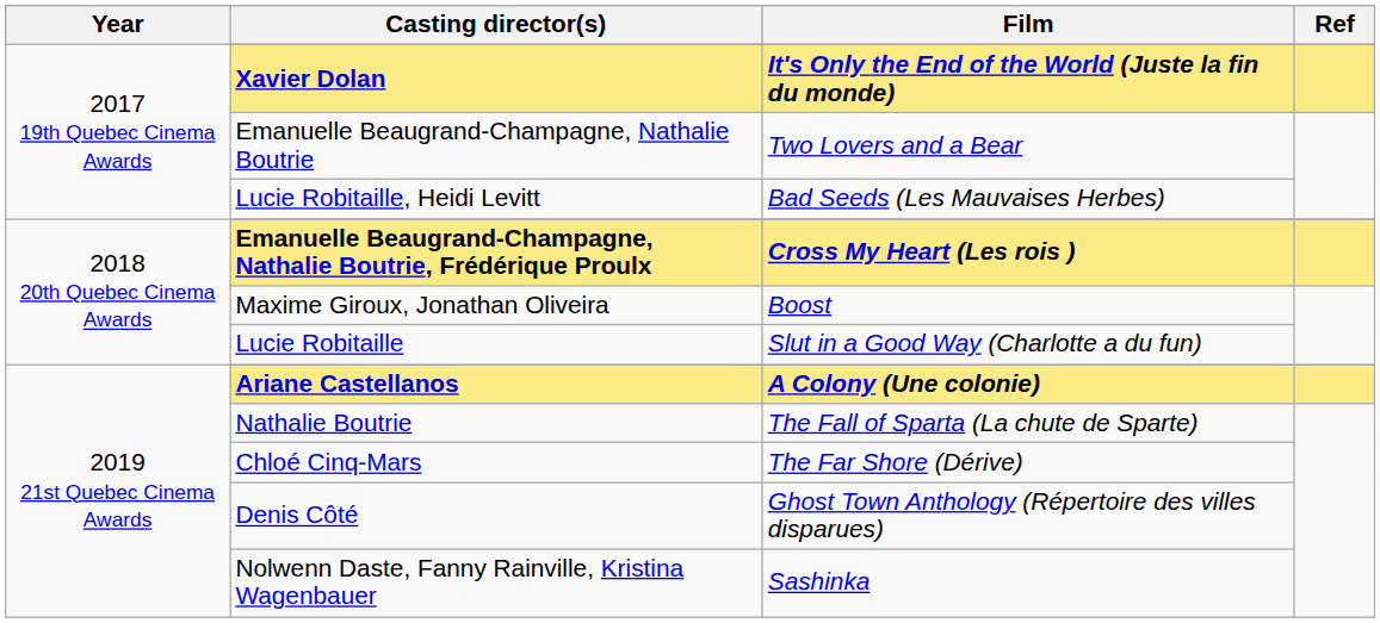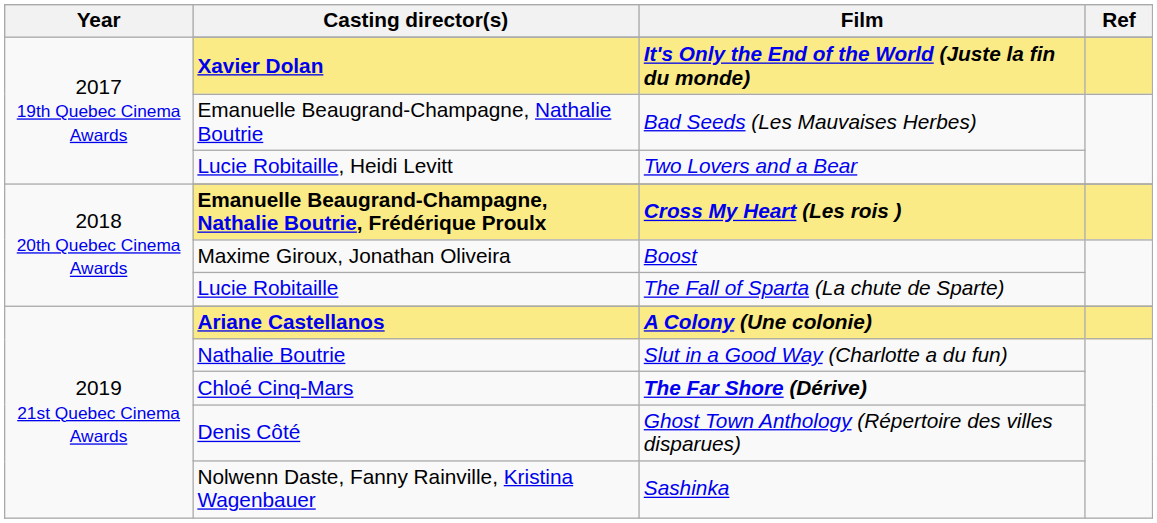Emanuelle Beaugrand-Champagne, Nathalie Boutrie | Film: Two Lovers and a Bear -> Bad Seeds (Les Mauvaises Herbes)
Lucie Robitaille, Heidi Levitt | Film: Bad Seeds (Les Mauvaises Herbes) -> Two Lovers and a Bear
Lucie Robitaille | Film: Slut in a Good Way (Charlotte a du fun) -> The Fall of Sparta (La chute de Sparte)
Nathalie Boutrie | Film: The Fall of Sparta (La chute de Sparte) -> Slut in a Good Way (Charlotte a du fun)
Chloé Cinq-Mars | Film: normal -> bold
